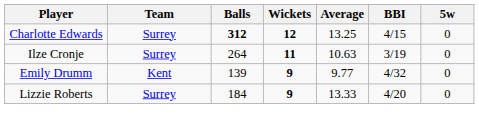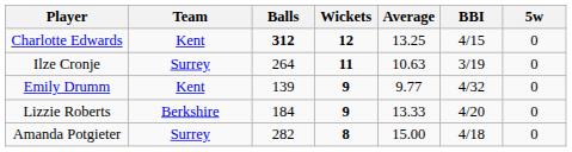Charlotte Edwards | Team: Surrey -> Kent
Lizzie Roberts | Team: Surrey -> Berkshire
+ row: Amanda Potgieter | Surrey | 282 | 8 | 15.00 | 4/18 | 0
